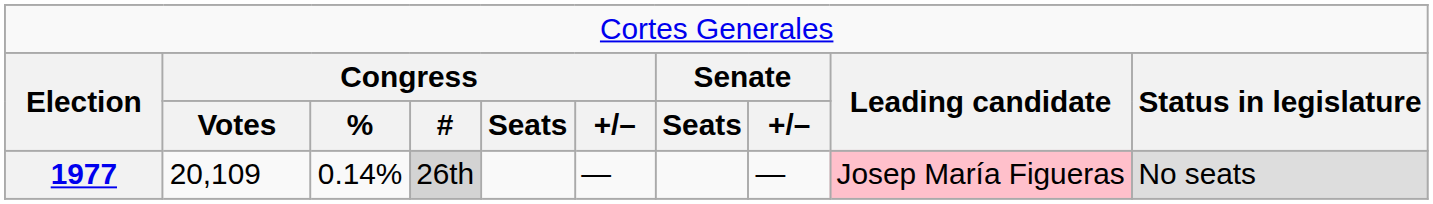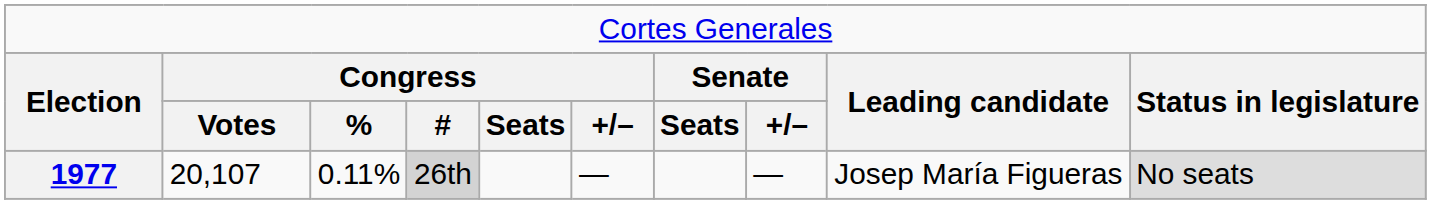1977 | column 2: 20,109 -> 20,107
1977 | column 3: 0.14% -> 0.11%
1977 | column 9: pink background -> no background
